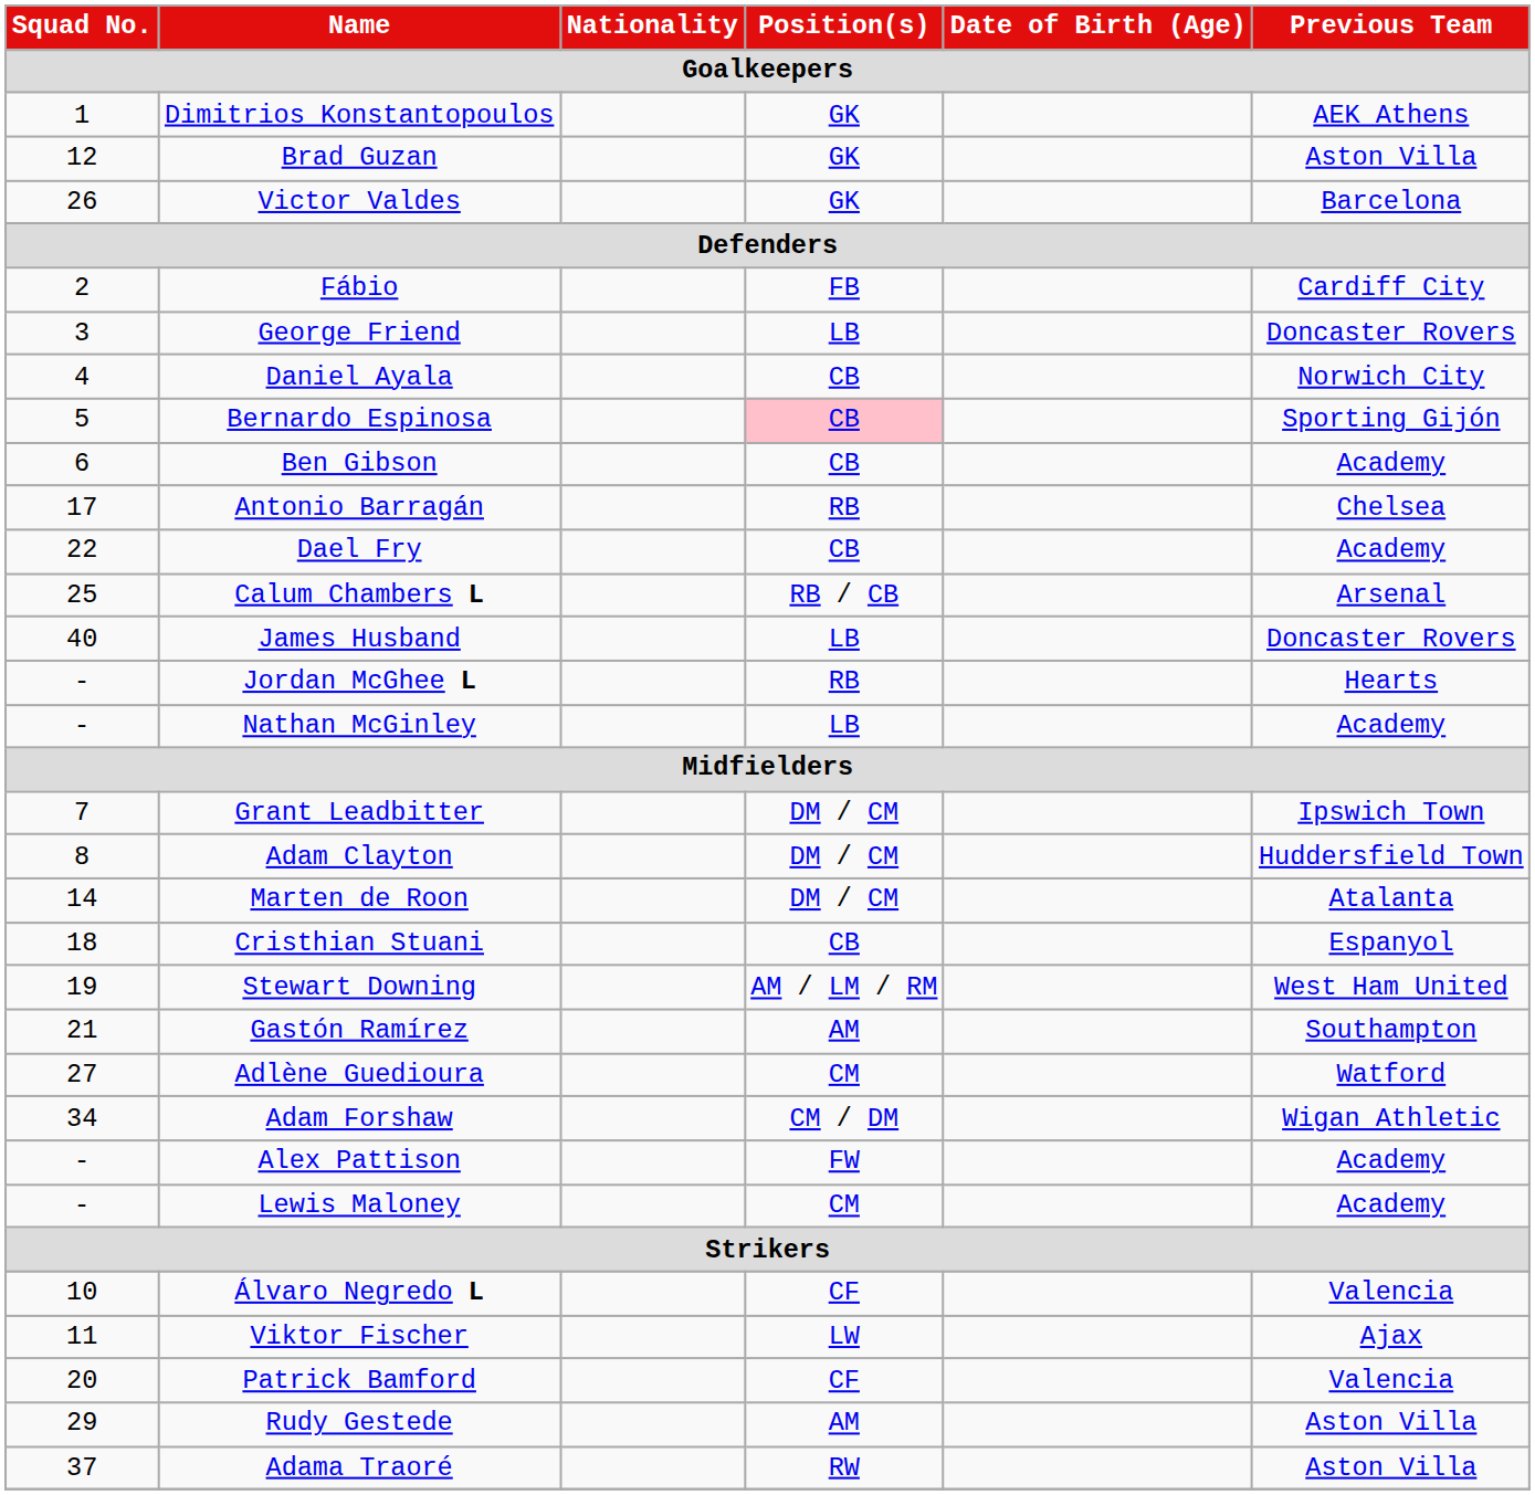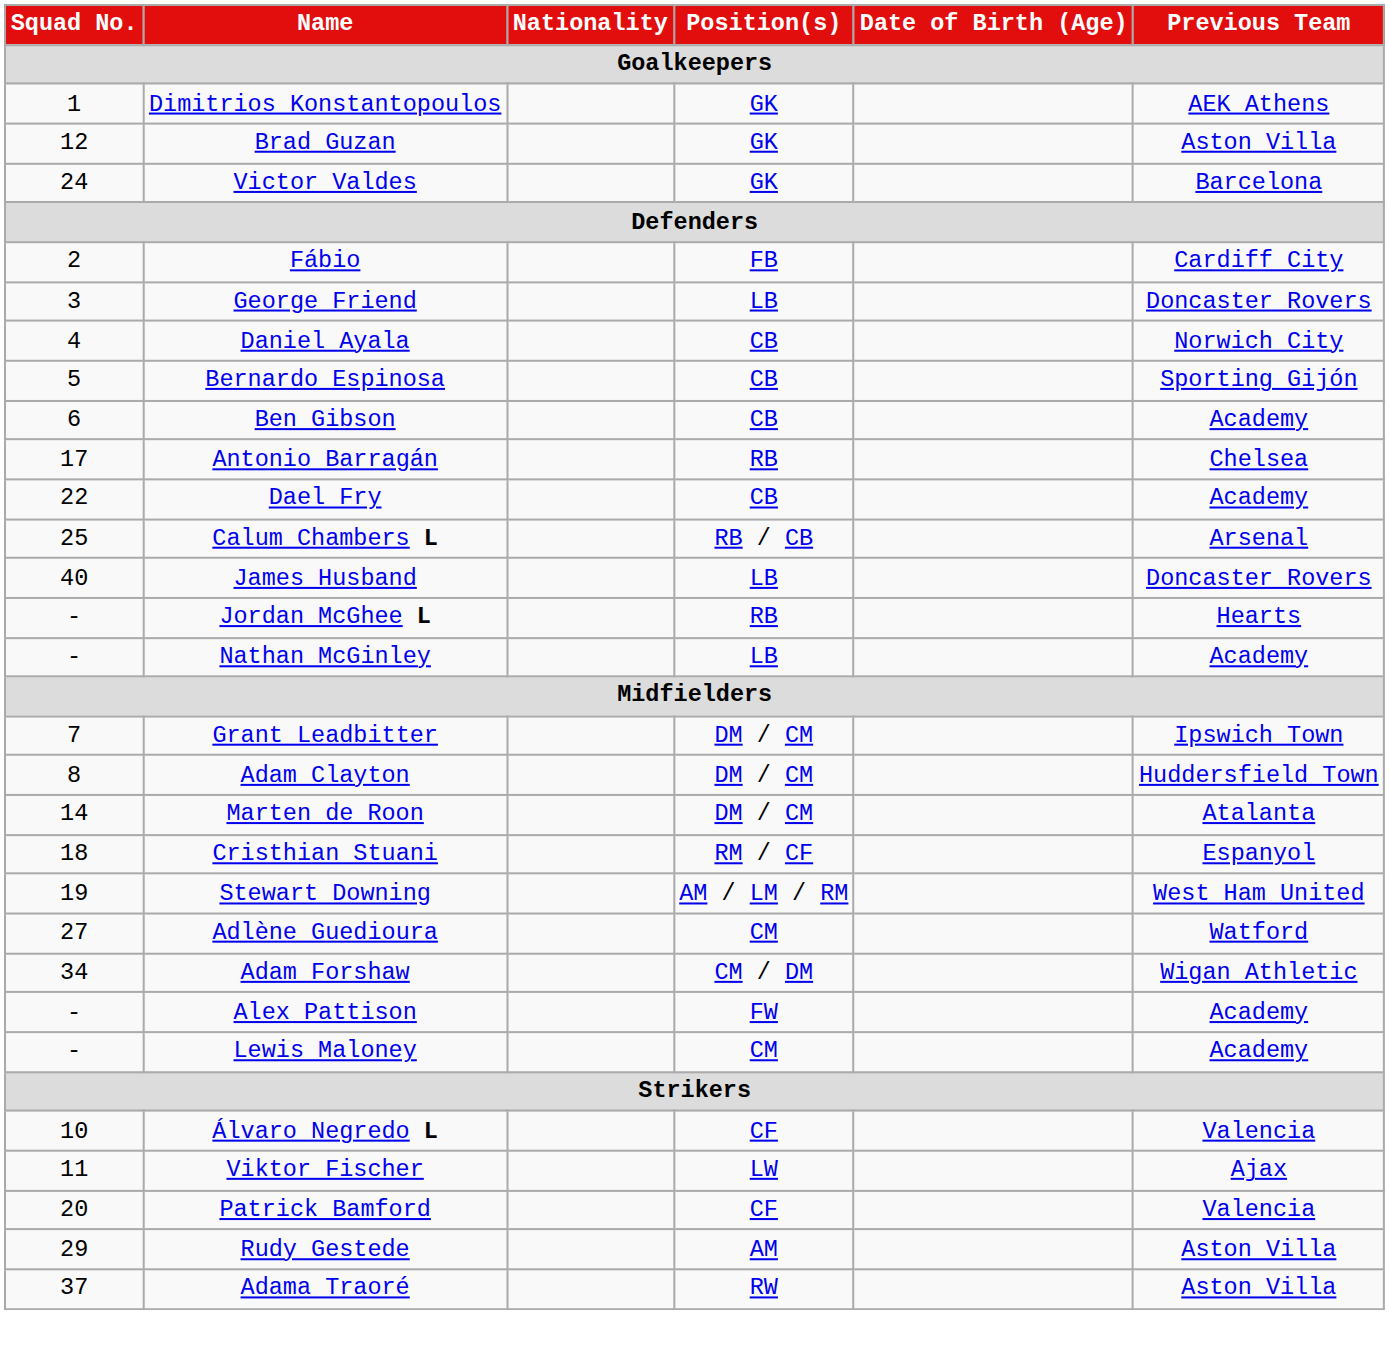Victor Valdes | Squad No.: 26 -> 24
Bernardo Espinosa | Position(s): pink background -> no background
Cristhian Stuani | Position(s): CB -> RM / CF
- row: 21 | Gastón Ramírez | AM | Southampton
